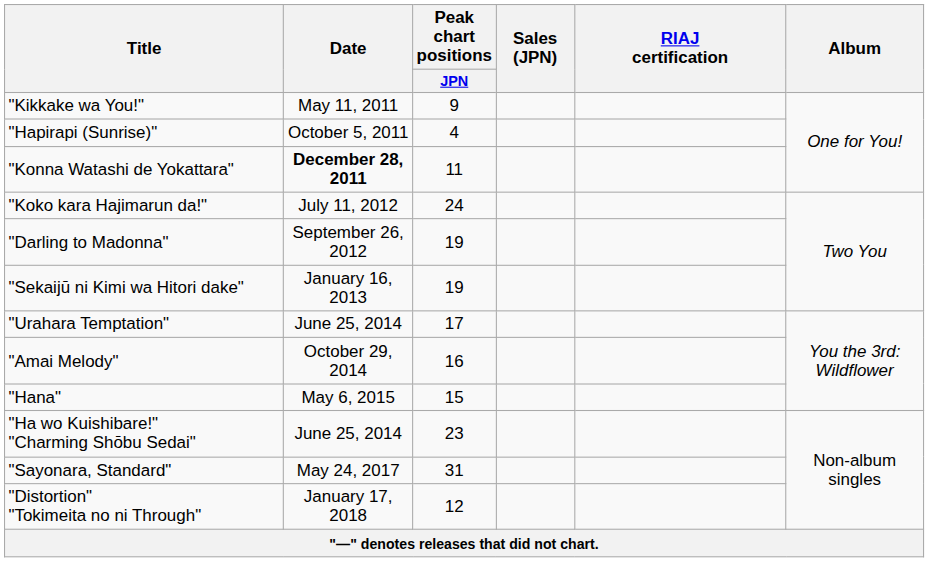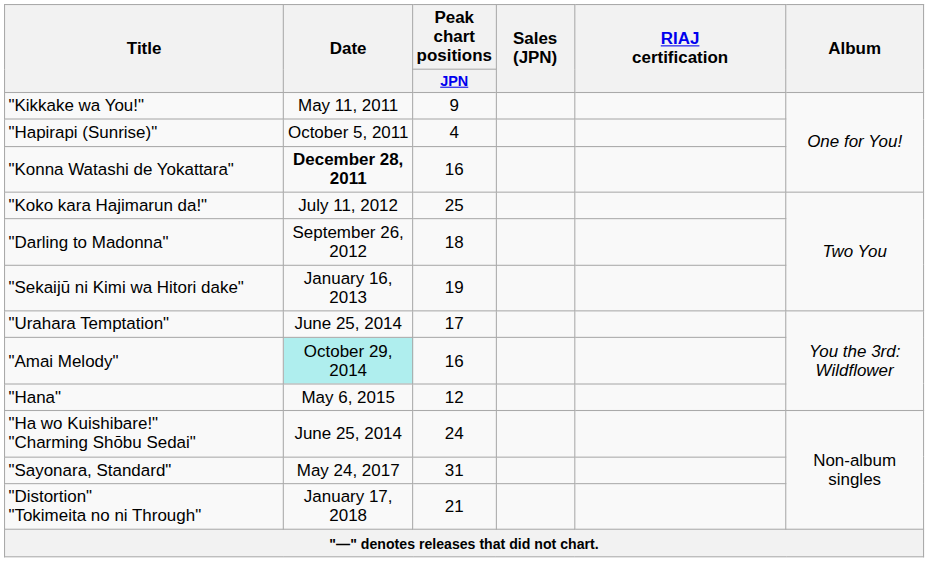"Konna Watashi de Yokattara" | Peak chart positions / JPN: 11 -> 16
"Koko kara Hajimarun da!" | Peak chart positions / JPN: 24 -> 25
"Darling to Madonna" | Peak chart positions / JPN: 19 -> 18
"Amai Melody" | Date: no background -> paleturquoise background
"Hana" | Peak chart positions / JPN: 15 -> 12
"Ha wo Kuishibare!" "Charming Shōbu Sedai" | Peak chart positions / JPN: 23 -> 24
"Distortion" "Tokimeita no ni Through" | Peak chart positions / JPN: 12 -> 21
